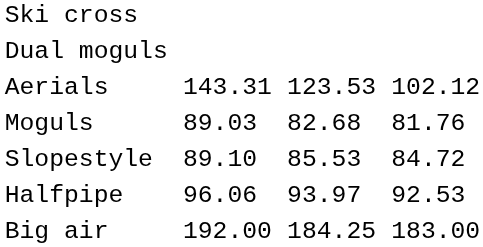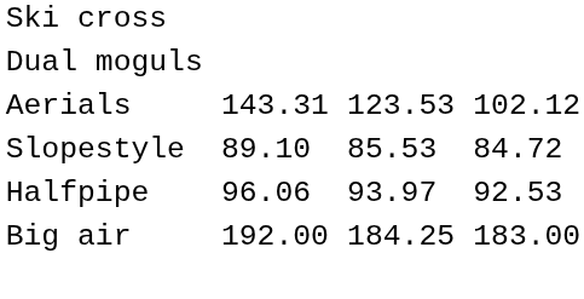- row: Moguls | 89.03 | 82.68 | 81.76
